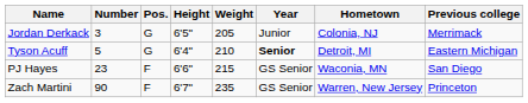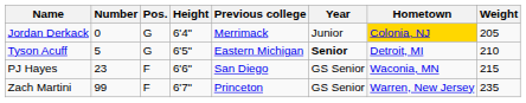columns swapped: Weight <-> Previous college
Jordan Derkack | Number: 3 -> 0
Jordan Derkack | Height: 6'5" -> 6'4"
Jordan Derkack | Hometown: no background -> gold background
Tyson Acuff | Height: 6'4" -> 6'5"
Zach Martini | Number: 90 -> 99
